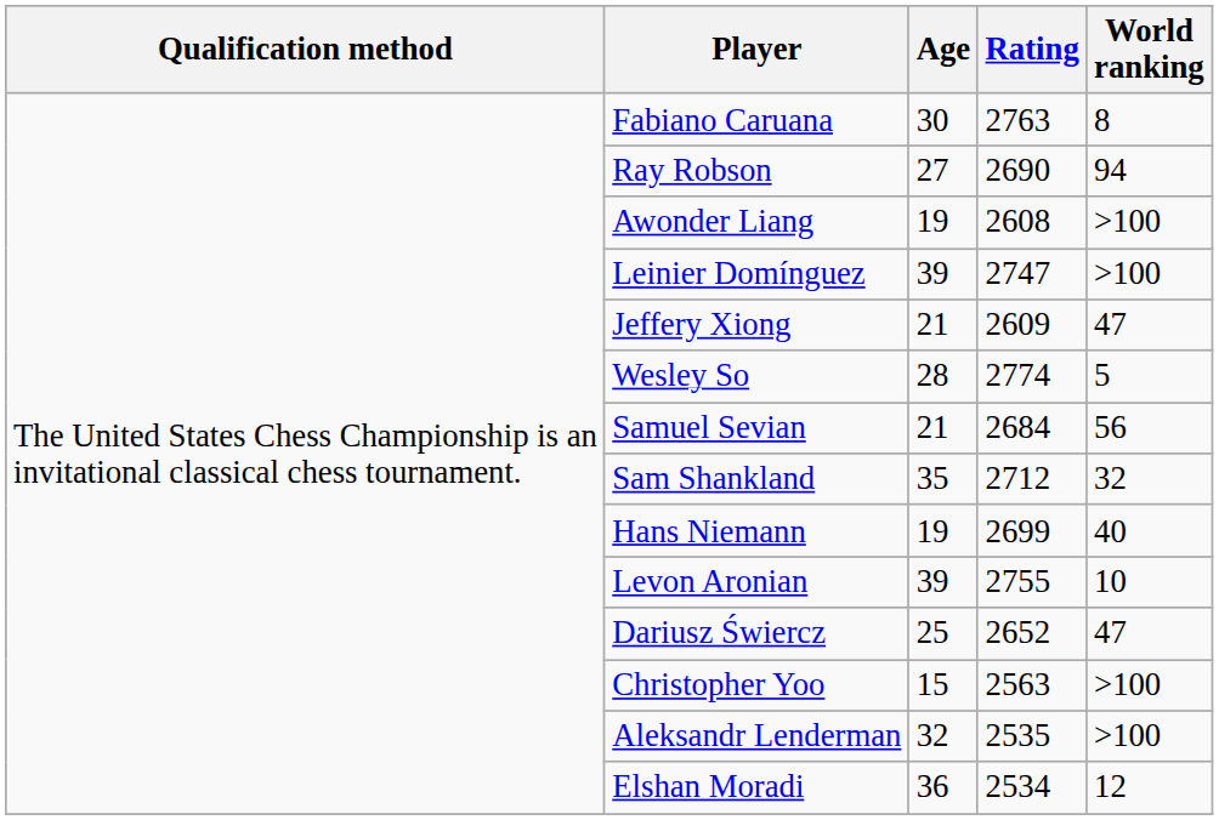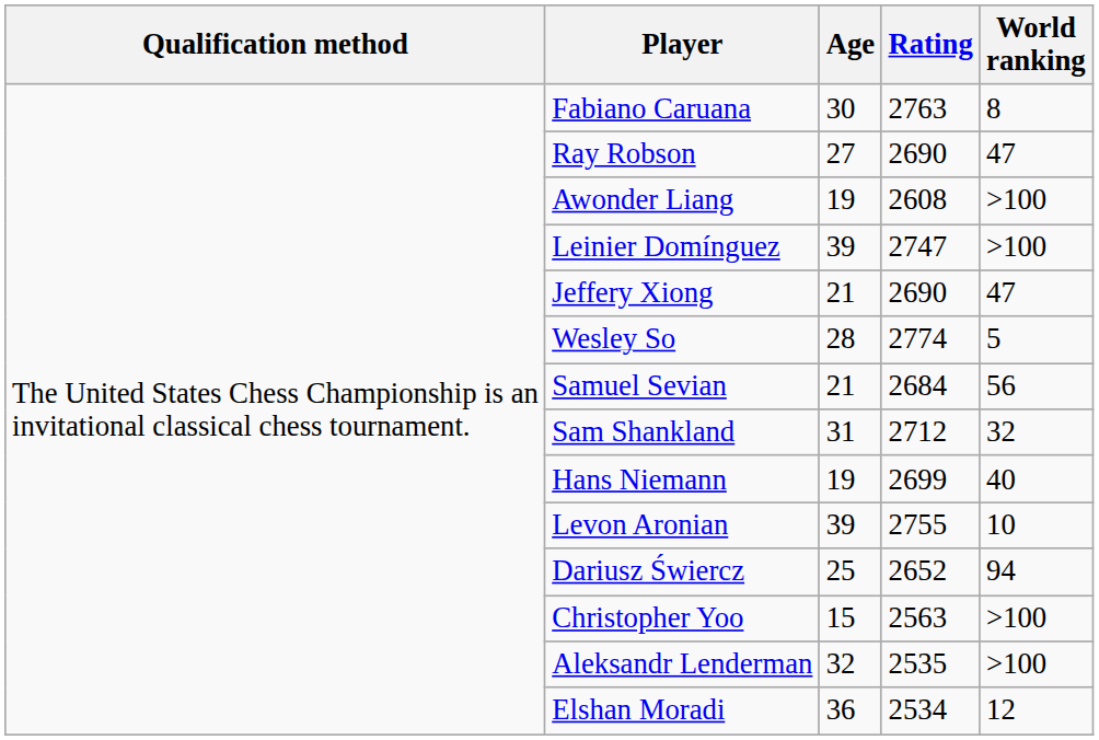Ray Robson | World ranking: 94 -> 47
Jeffery Xiong | Rating: 2609 -> 2690
Sam Shankland | Age: 35 -> 31
Dariusz Świercz | World ranking: 47 -> 94
